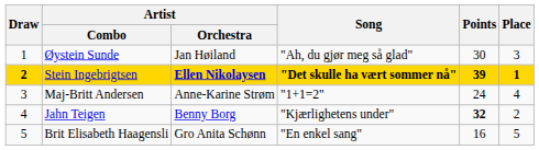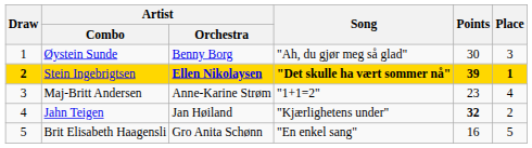Øystein Sunde | Artist / Orchestra: Jan Høiland -> Benny Borg
Maj-Britt Andersen | Points: 24 -> 23
Jahn Teigen | Artist / Orchestra: Benny Borg -> Jan Høiland
